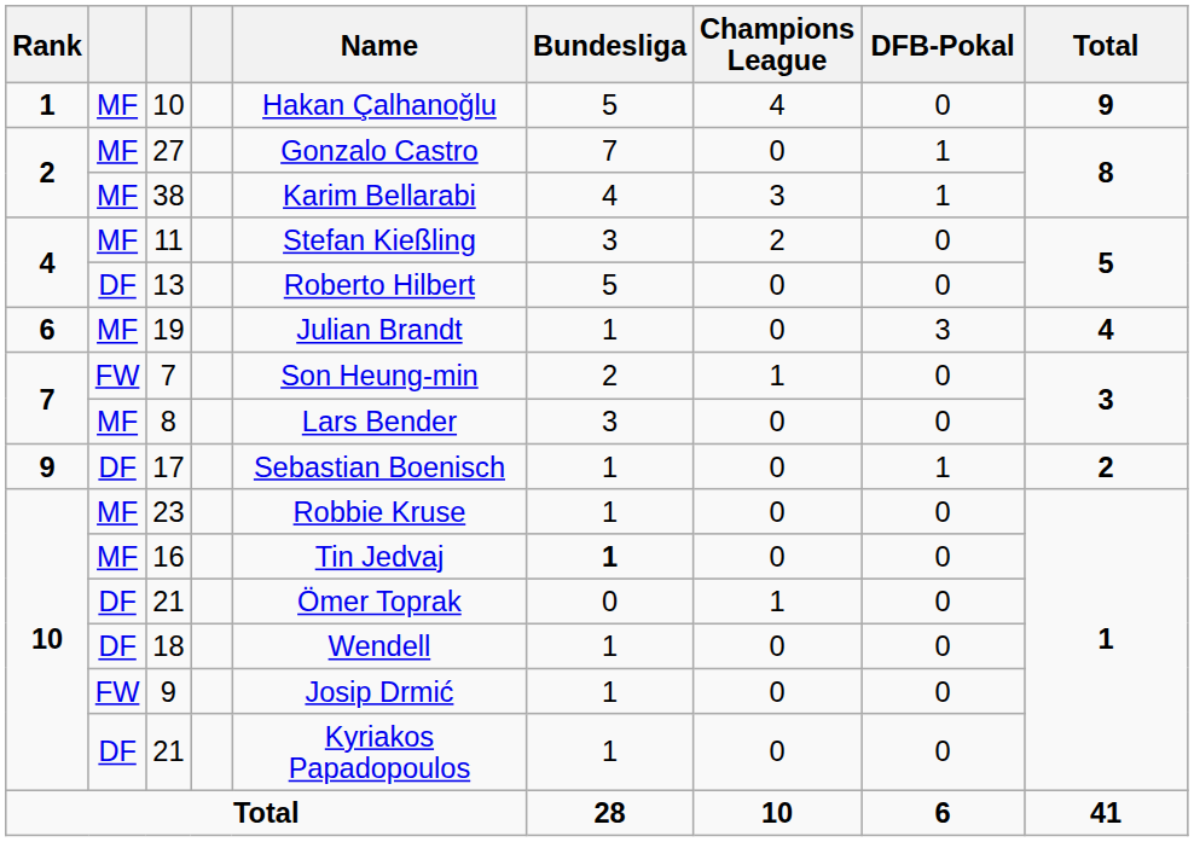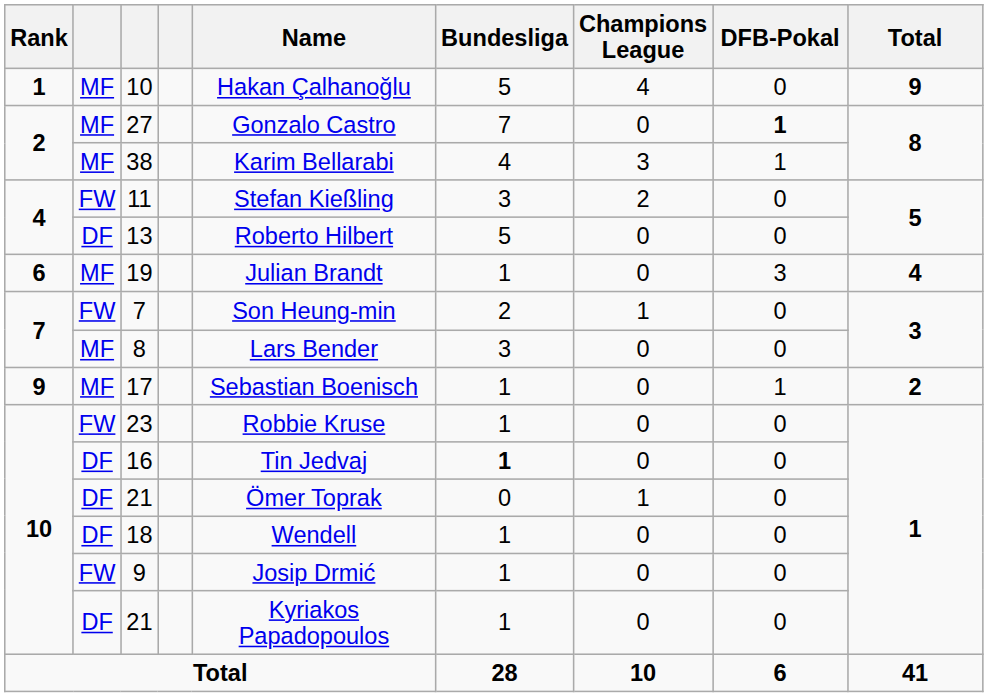27 | DFB-Pokal: normal -> bold
11 | column 2: MF -> FW
17 | column 2: DF -> MF
23 | column 2: MF -> FW
16 | column 2: MF -> DF
